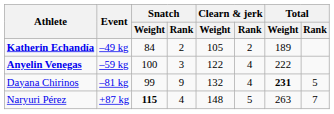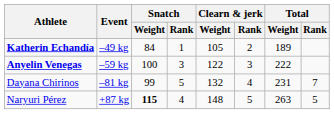Katherin Echandía | Snatch / Rank: 2 -> 1
Anyelin Venegas | Clearn & jerk / Rank: 4 -> 3
Dayana Chirinos | Snatch / Rank: 9 -> 5
Dayana Chirinos | Total / Weight: bold -> normal
Dayana Chirinos | Total / Rank: 5 -> 7
Naryuri Pérez | Total / Rank: 7 -> 5
